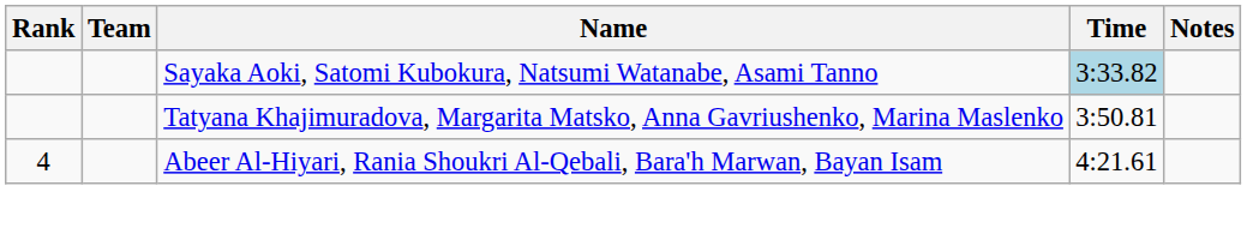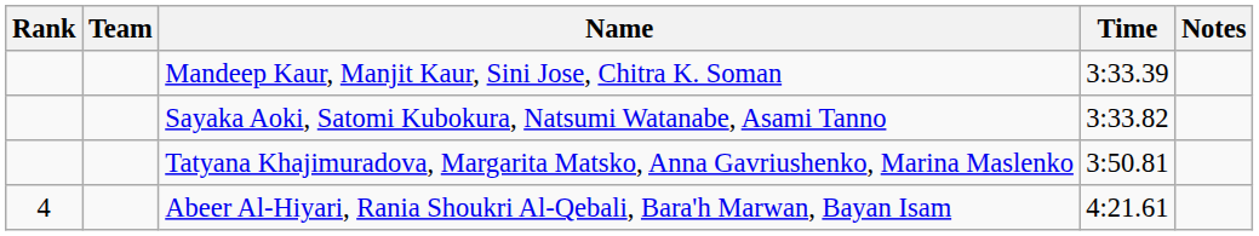+ row: Mandeep Kaur, Manjit Kaur, Sini Jose, Chitra K. Soman | 3:33.39
Sayaka Aoki, Satomi Kubokura, Natsumi Watanabe, Asami Tanno | Time: lightblue background -> no background
